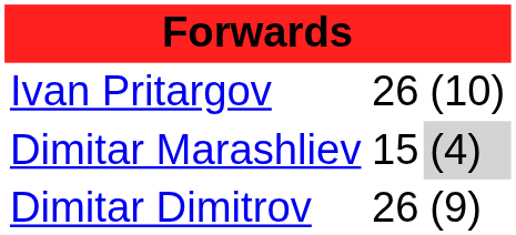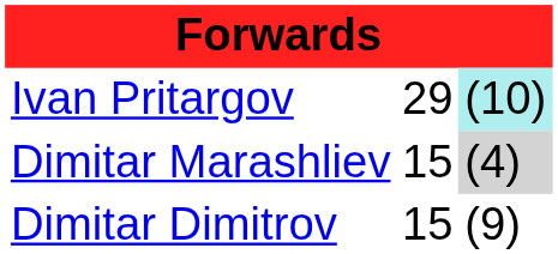Ivan Pritargov | column 2: 26 -> 29
Ivan Pritargov | column 3: no background -> paleturquoise background
Dimitar Dimitrov | column 2: 26 -> 15
